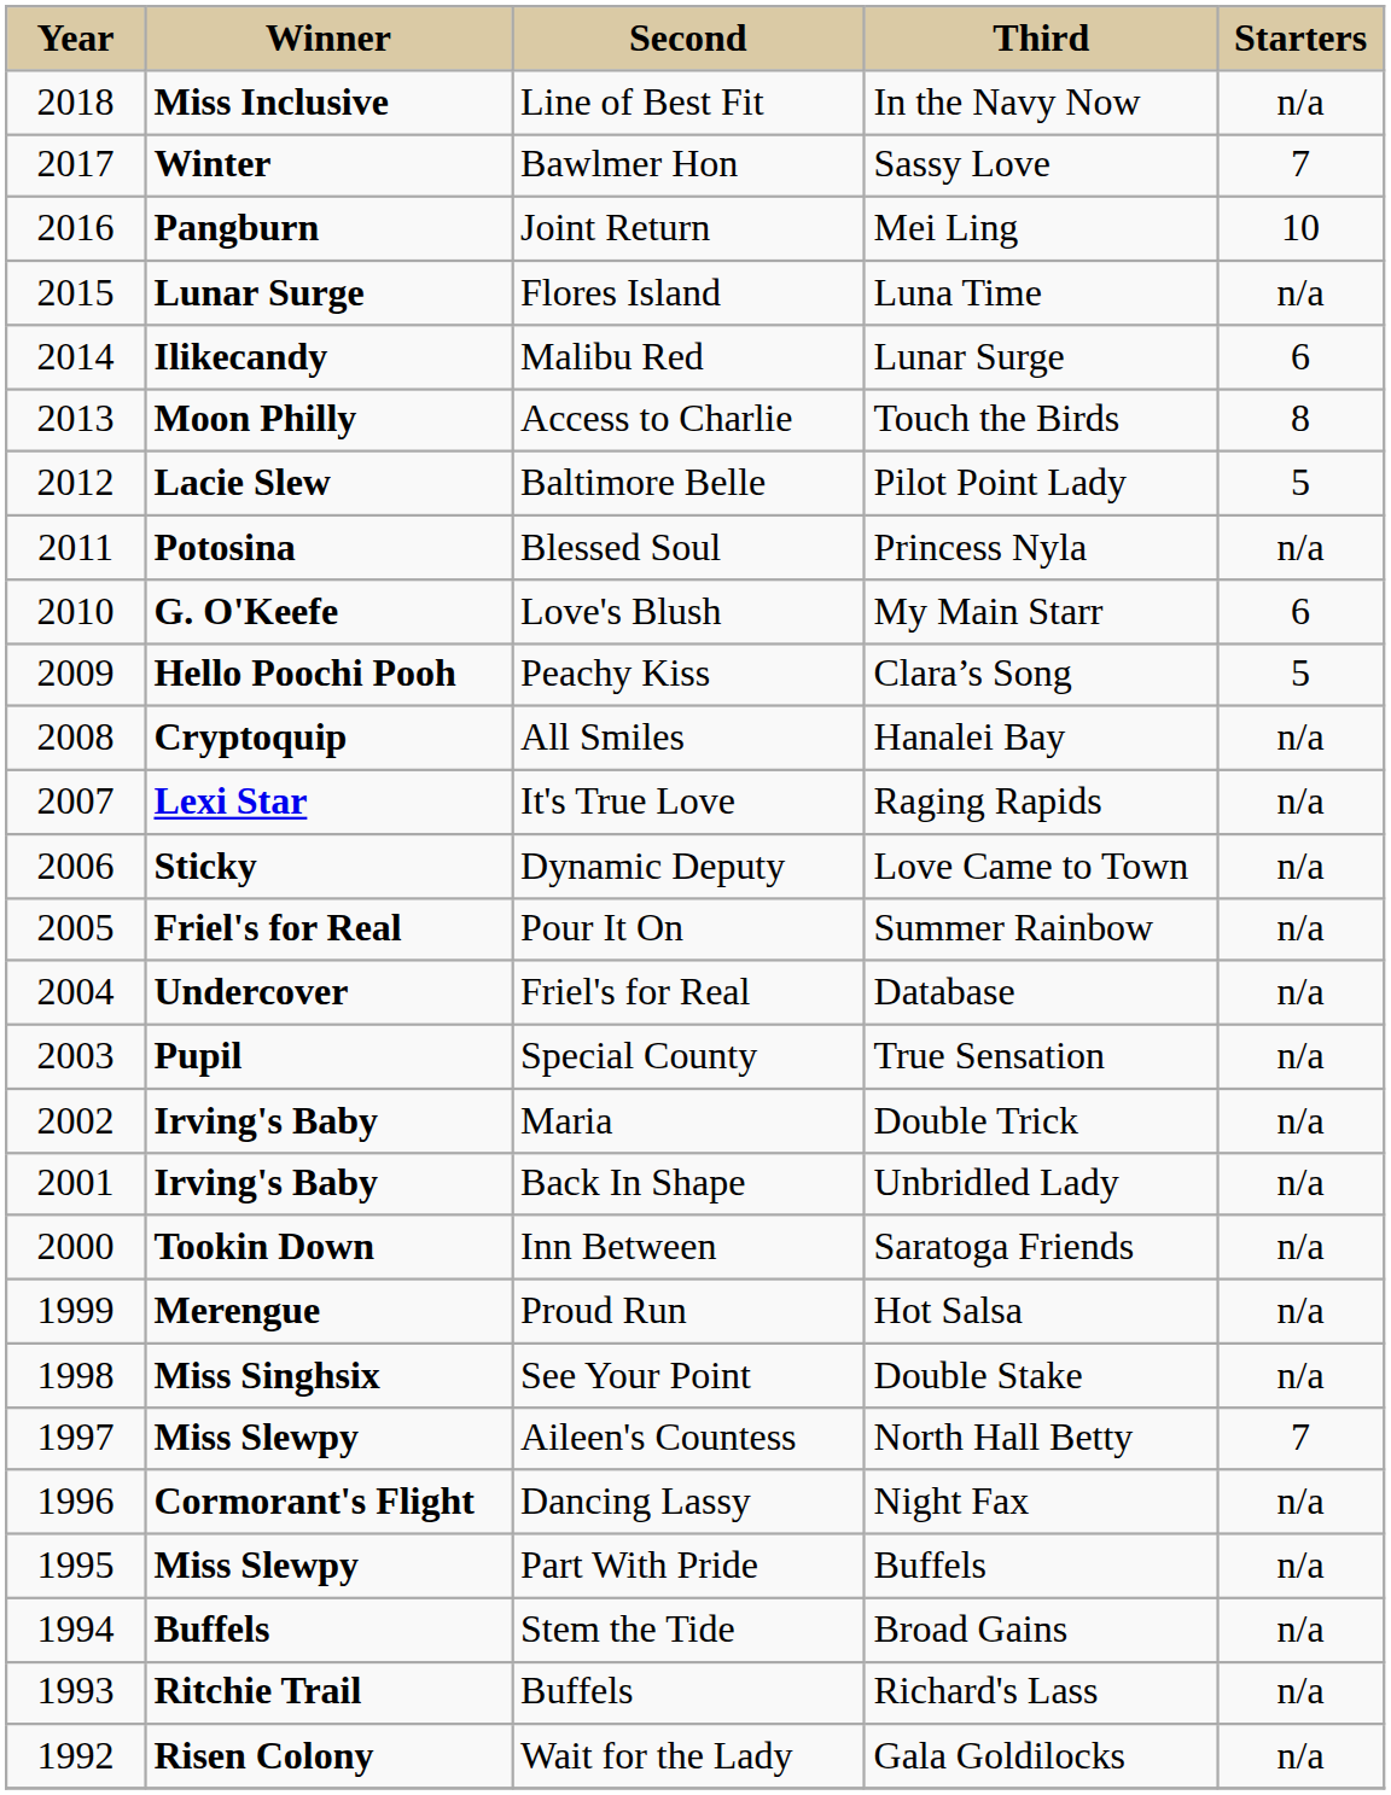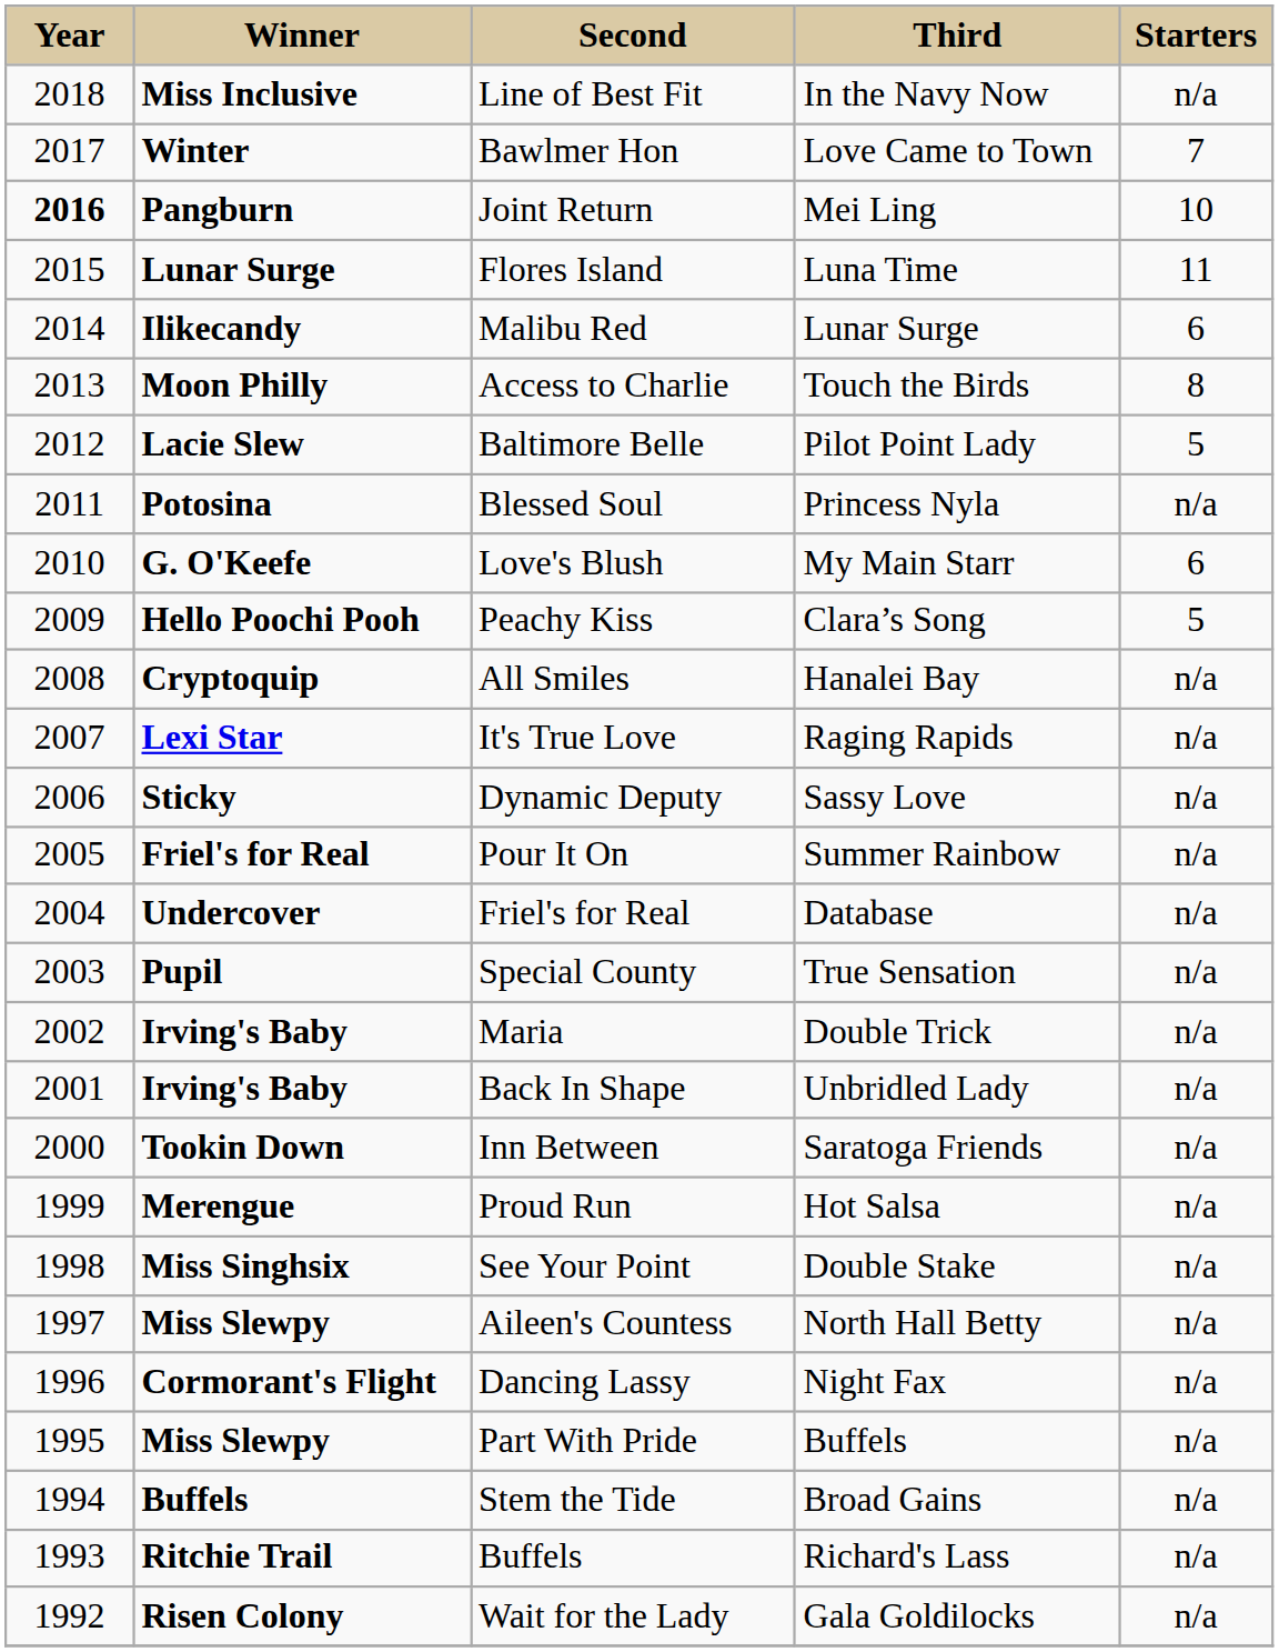Bawlmer Hon | column 4: Sassy Love -> Love Came to Town
Joint Return | column 1: normal -> bold
Flores Island | column 5: n/a -> 11
Dynamic Deputy | column 4: Love Came to Town -> Sassy Love
Aileen's Countess | column 5: 7 -> n/a
